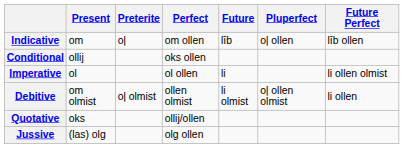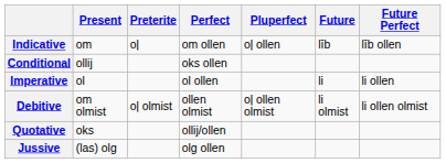columns swapped: Pluperfect <-> Future
Imperative | Future Perfect: li ollen olmist -> li ollen
Debitive | Future Perfect: li ollen -> li ollen olmist
